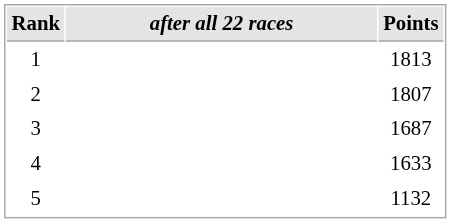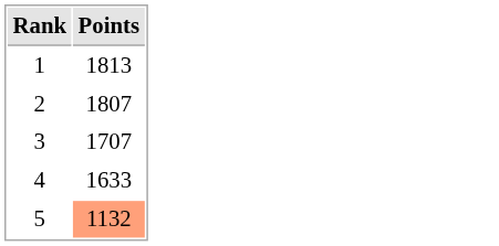- column: after all 22 races
3 | Points: 1687 -> 1707
5 | Points: no background -> lightsalmon background
